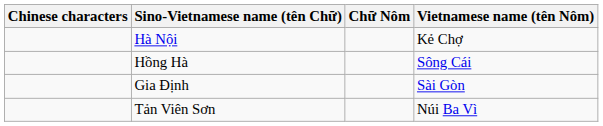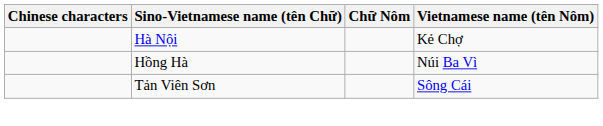Hồng Hà | Vietnamese name (tên Nôm): Sông Cái -> Núi Ba Vì
- row: Gia Định | Sài Gòn
Tản Viên Sơn | Vietnamese name (tên Nôm): Núi Ba Vì -> Sông Cái
